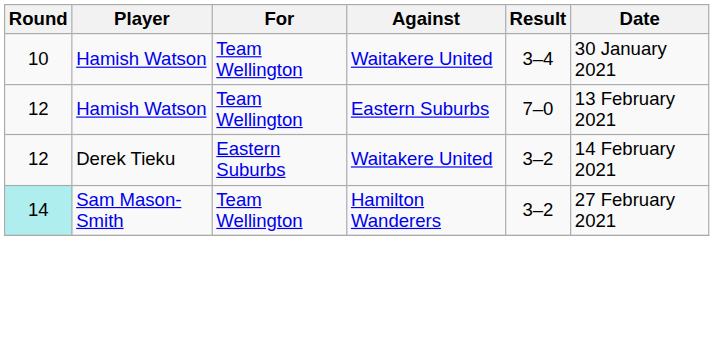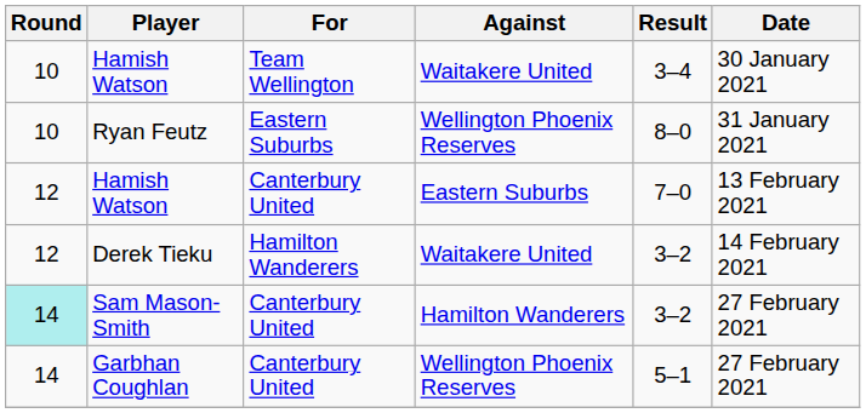+ row: 10 | Ryan Feutz | Eastern Suburbs | Wellington Phoenix Reserves | 8–0 | 31 January 2021
Hamish Watson / Eastern Suburbs | For: Team Wellington -> Canterbury United
Derek Tieku | For: Eastern Suburbs -> Hamilton Wanderers
Sam Mason-Smith | For: Team Wellington -> Canterbury United
+ row: 14 | Garbhan Coughlan | Canterbury United | Wellington Phoenix Reserves | 5–1 | 27 February 2021
